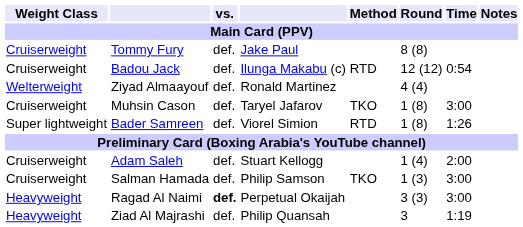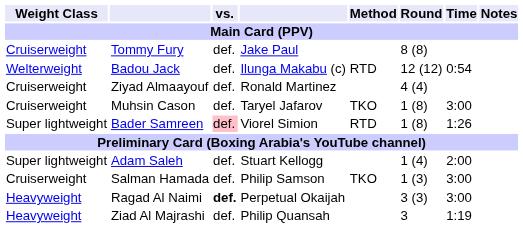Badou Jack | Weight Class: Cruiserweight -> Welterweight
Ziyad Almaayouf | Weight Class: Welterweight -> Cruiserweight
Bader Samreen | vs.: no background -> pink background
Adam Saleh | Weight Class: Cruiserweight -> Super lightweight
